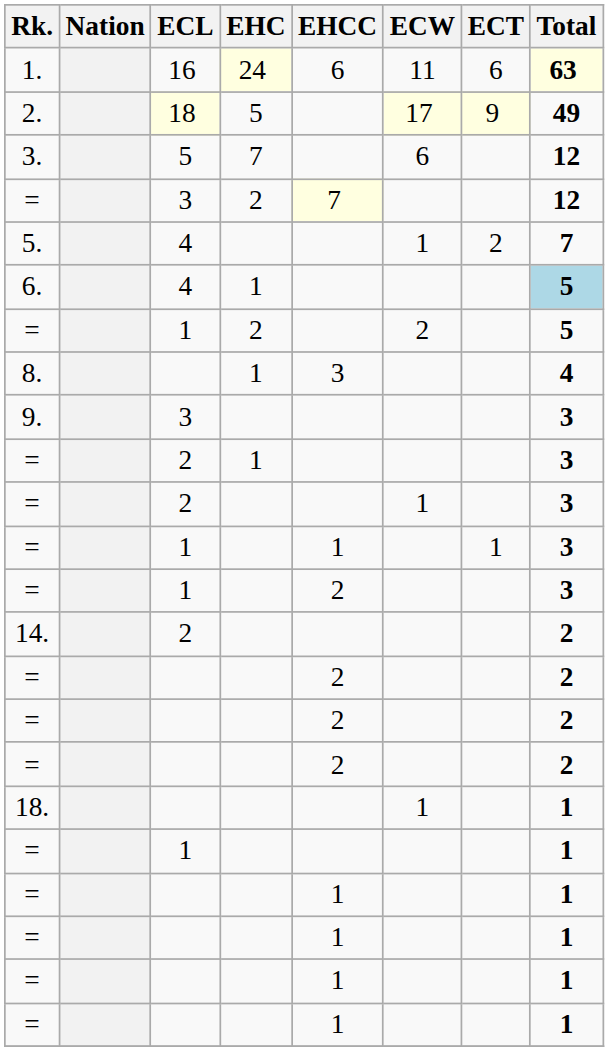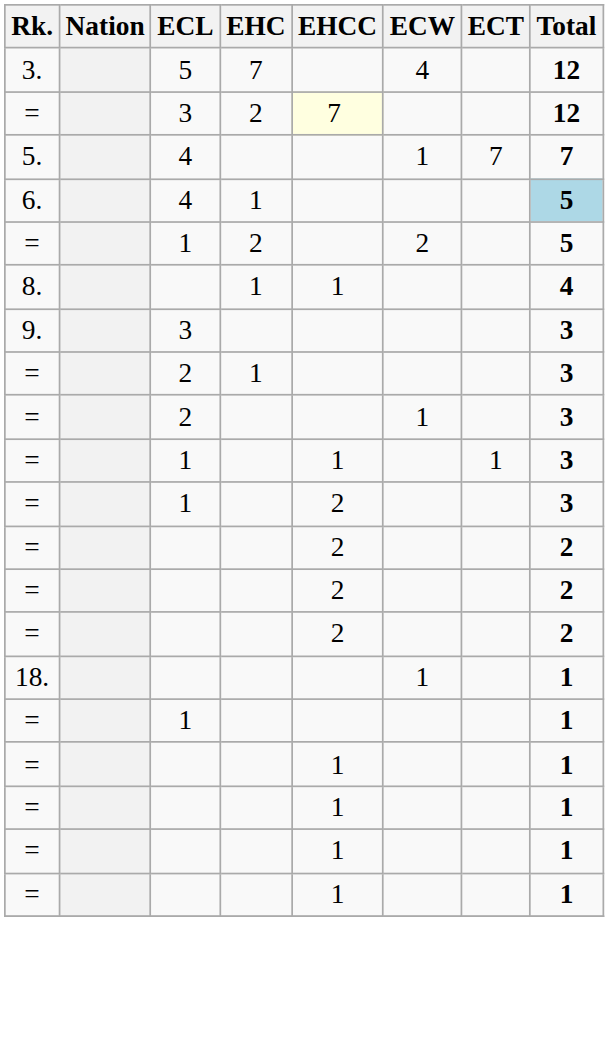- row: 1. | 16 | 24 | 6 | 11 | 6 | 63
- row: 2. | 18 | 5 | 17 | 9 | 49
3. | ECW: 6 -> 4
5. | ECT: 2 -> 7
8. | EHCC: 3 -> 1
- row: 14. | 2 | 2
